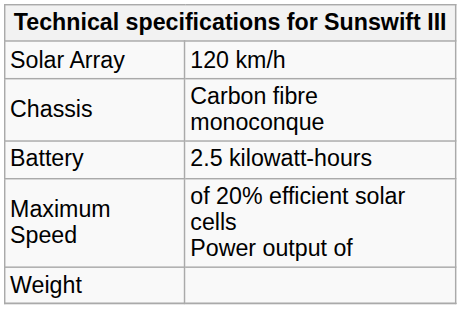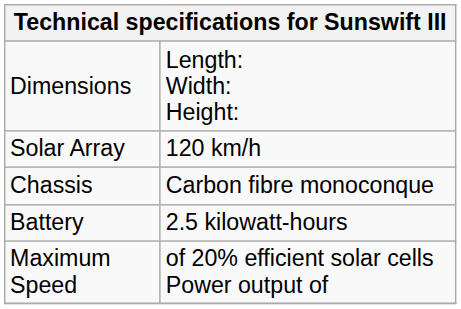+ row: Dimensions | Length: Width: Height:
- row: Weight
